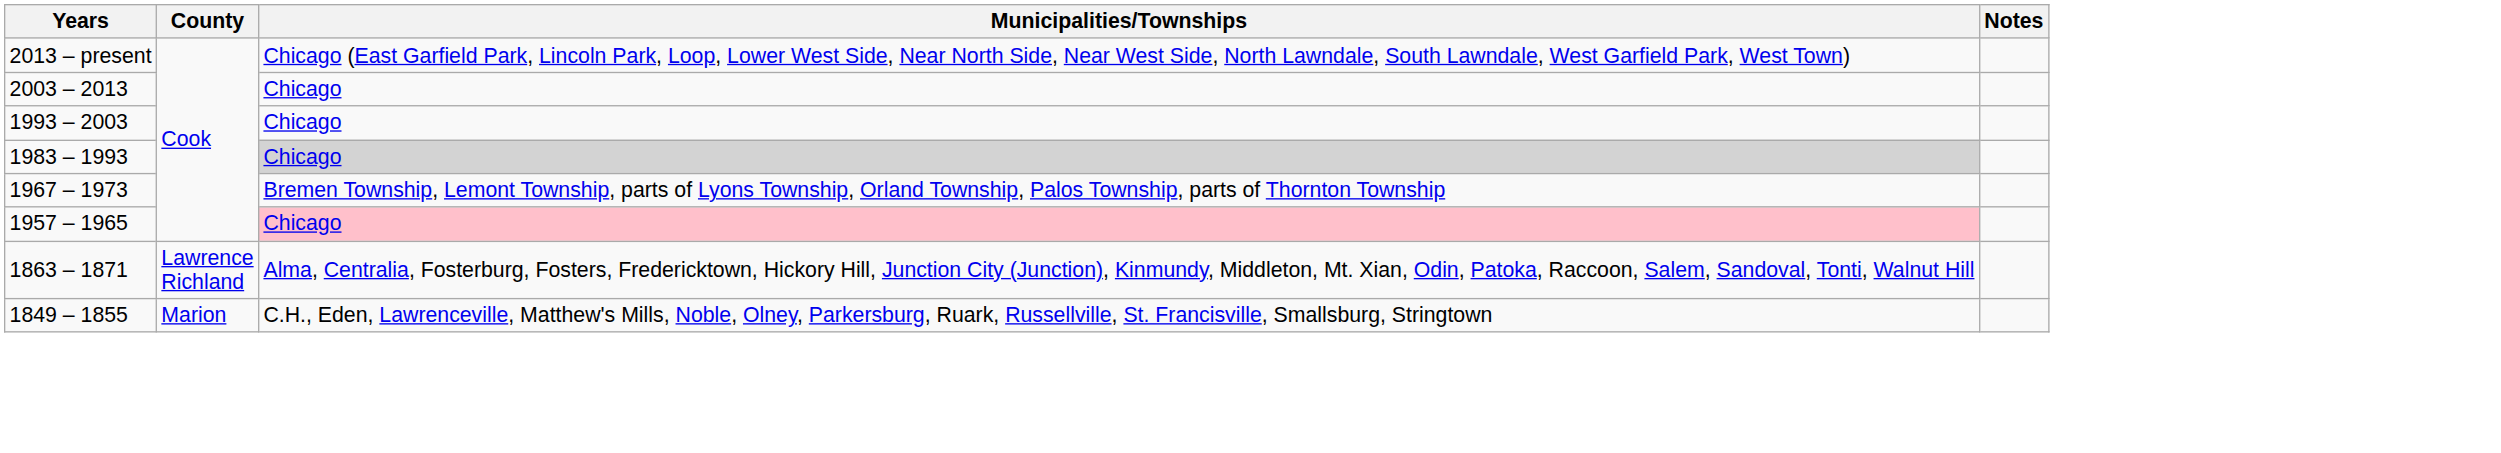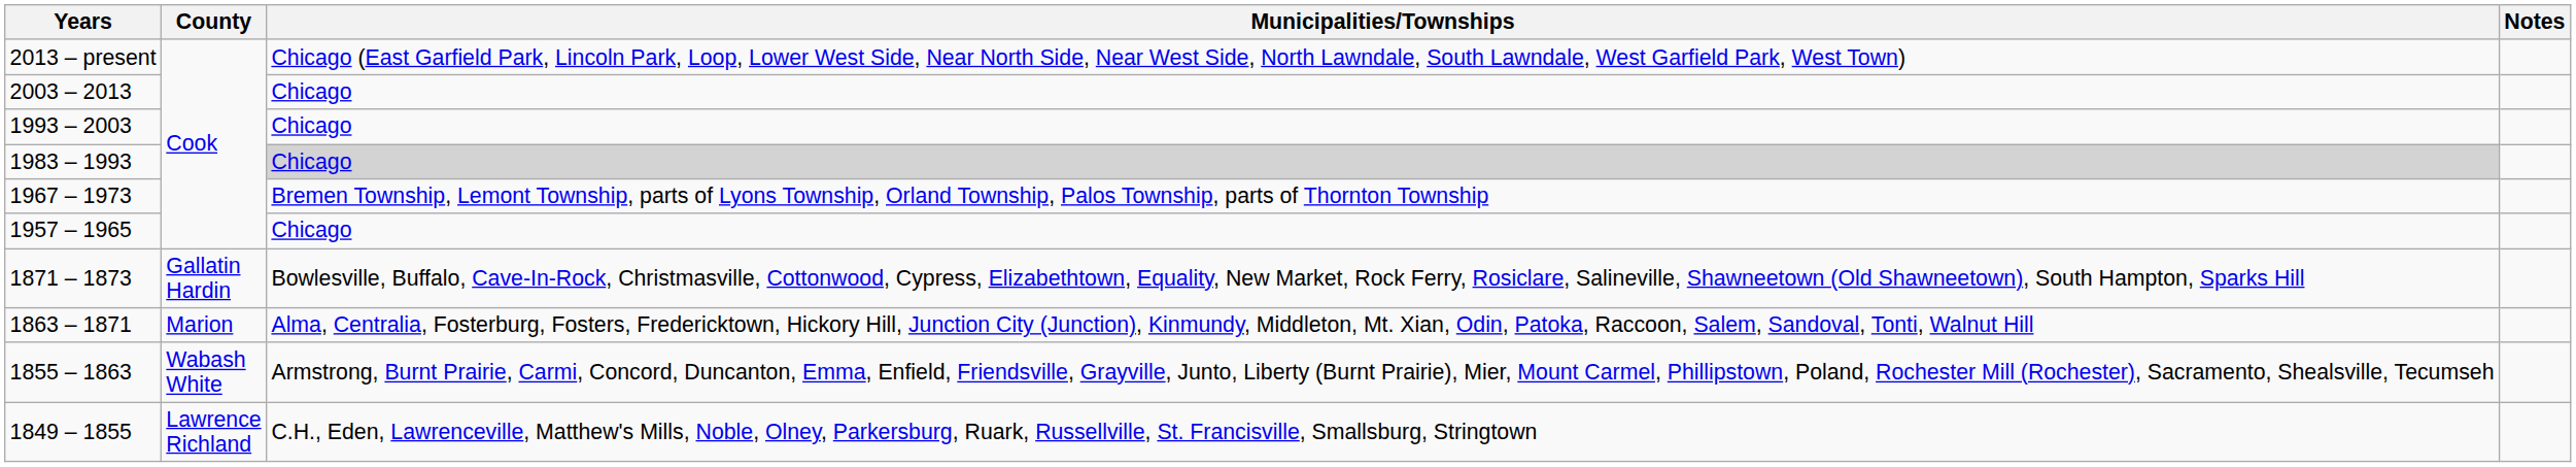1957 – 1965 | Municipalities/Townships: pink background -> no background
+ row: 1871 – 1873 | Gallatin Hardin | Bowlesville, Buffalo, Cave-In-Rock, Christmasville, Cottonwood, Cypress, Elizabethtown, Equality, New Market, Rock Ferry, Rosiclare, Salineville, Shawneetown (Old Shawneetown), South Hampton, Sparks Hill
1863 – 1871 | County: Lawrence Richland -> Marion
+ row: 1855 – 1863 | Wabash White | Armstrong, Burnt Prairie, Carmi, Concord, Duncanton, Emma, Enfield, Friendsville, Grayville, Junto, Liberty (Burnt Prairie), Mier, Mount Carmel, Phillipstown, Poland, Rochester Mill (Rochester), Sacramento, Shealsville, Tecumseh
1849 – 1855 | County: Marion -> Lawrence Richland
